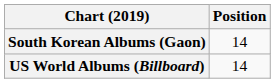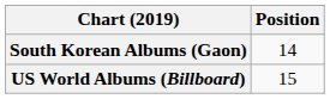US World Albums (Billboard) | Position: 14 -> 15
